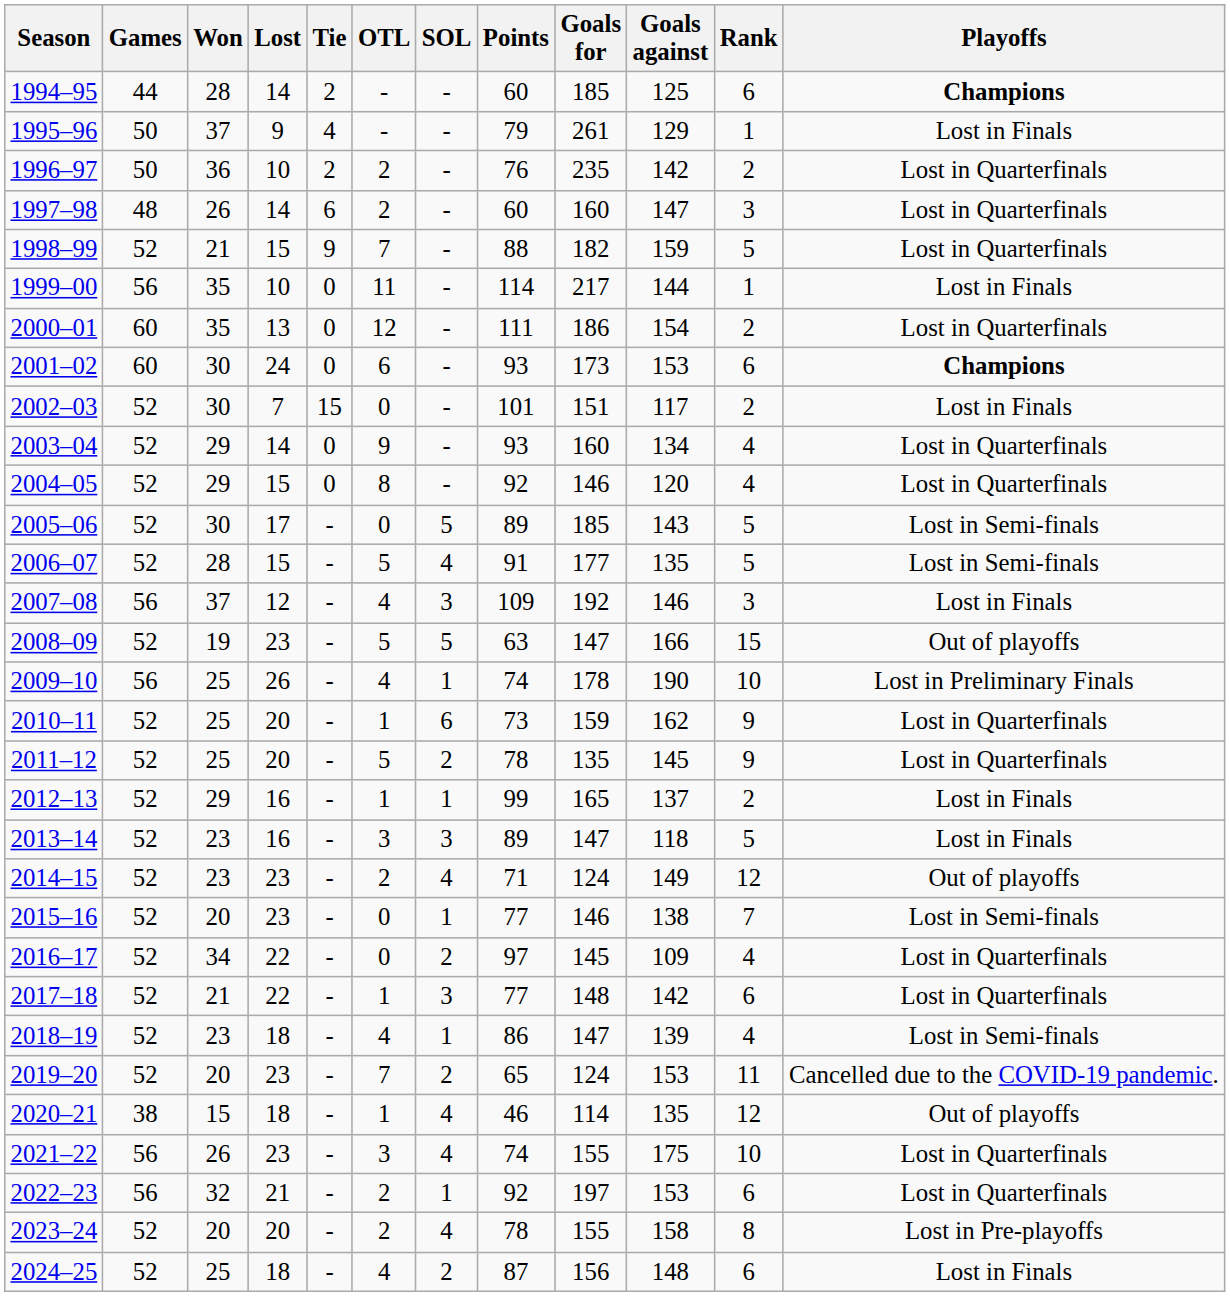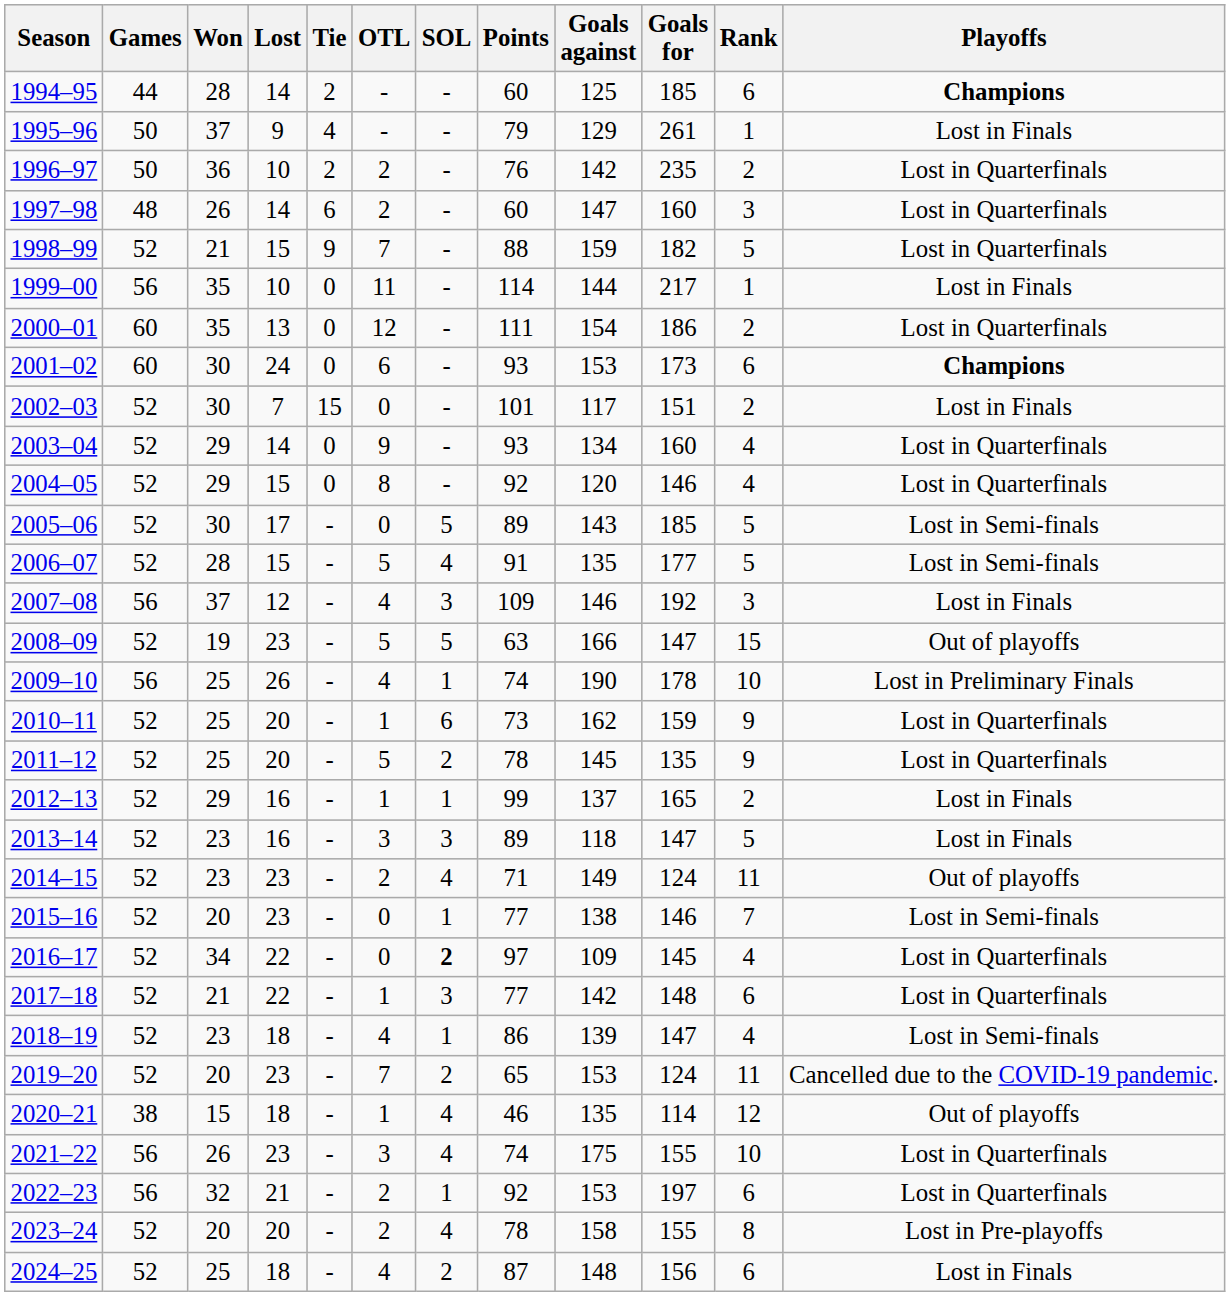columns swapped: Goals for <-> Goals against
2014–15 | Rank: 12 -> 11
2016–17 | SOL: normal -> bold
